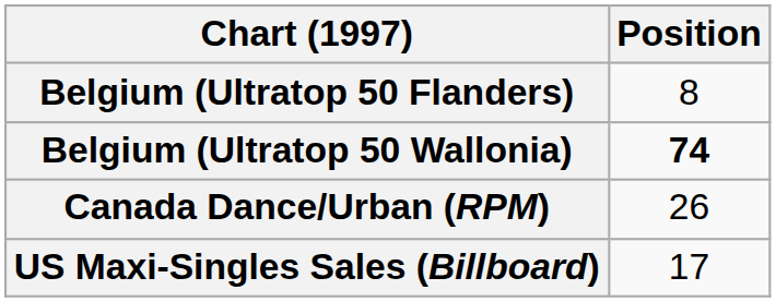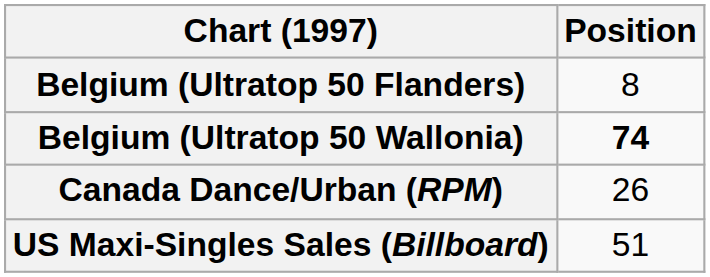US Maxi-Singles Sales (Billboard) | Position: 17 -> 51
